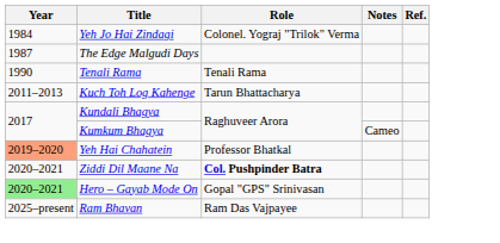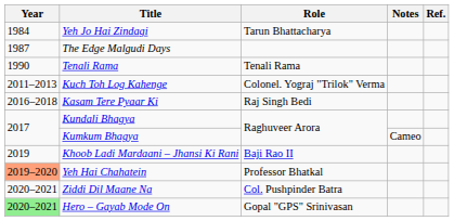Yeh Jo Hai Zindagi | Role: Colonel. Yograj "Trilok" Verma -> Tarun Bhattacharya
Kuch Toh Log Kahenge | Role: Tarun Bhattacharya -> Colonel. Yograj "Trilok" Verma
+ row: 2016–2018 | Kasam Tere Pyaar Ki | Raj Singh Bedi
+ row: 2019 | Khoob Ladi Mardaani – Jhansi Ki Rani | Baji Rao II
Ziddi Dil Maane Na | Role: bold -> normal
- row: 2025–present | Ram Bhavan | Ram Das Vajpayee
